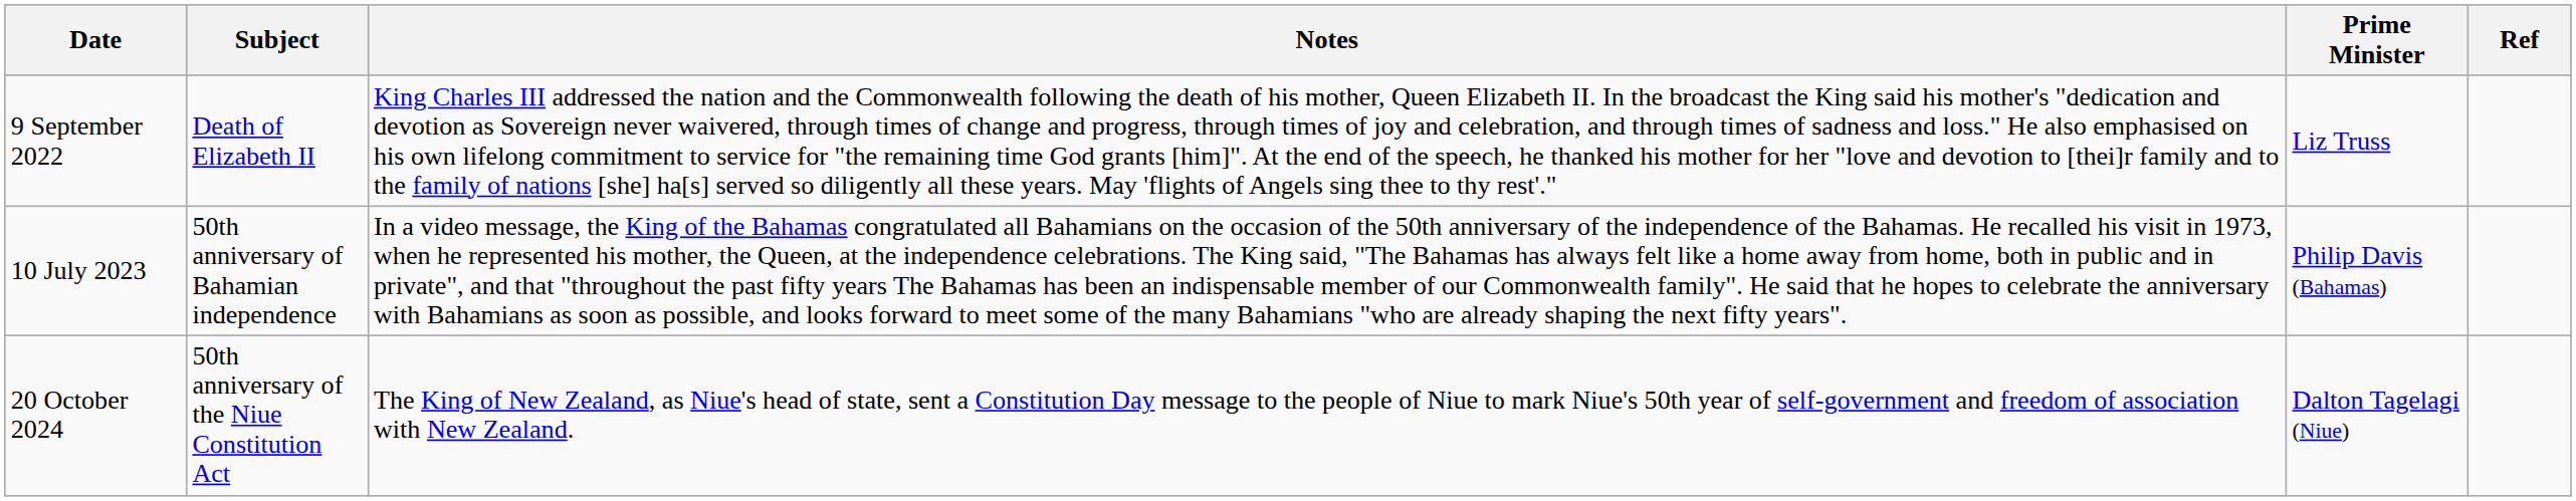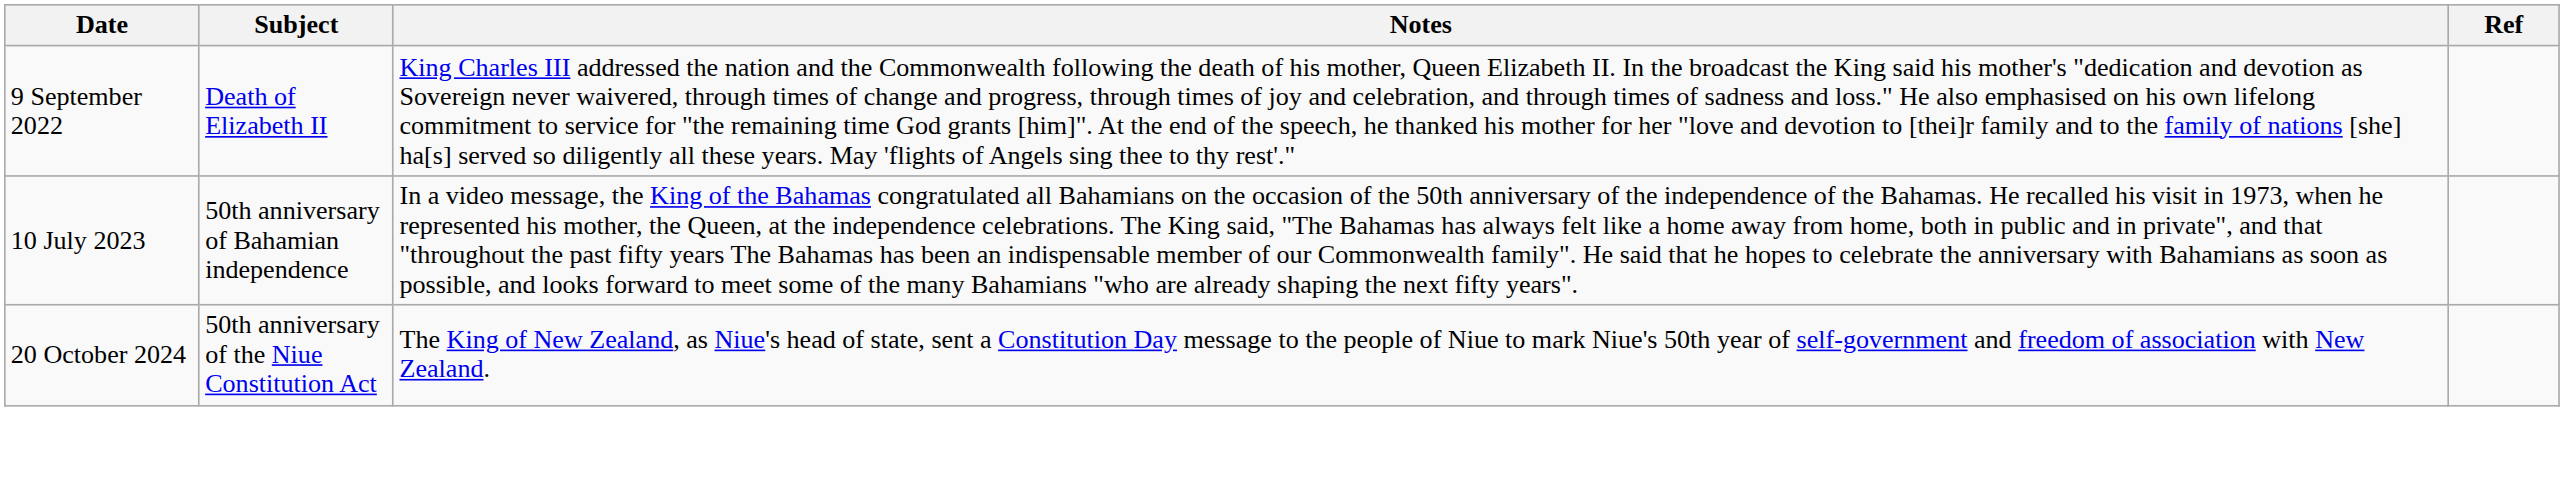- column: Prime Minister | Liz Truss | Philip Davis (Bahamas) | Dalton Tagelagi (Niue)
